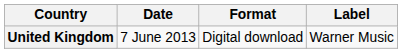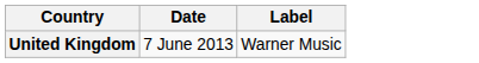- column: Format | Digital download
